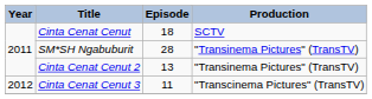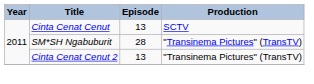Cinta Cenat Cenut | Episode: 18 -> 13
- row: 2012 | Cinta Cenat Cenut 3 | 11 | "Transcinema Pictures" (TransTV)
